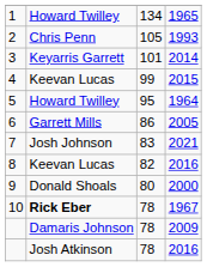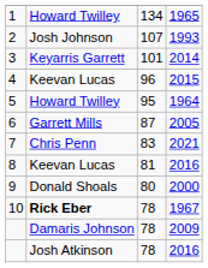2 | column 2: Chris Penn -> Josh Johnson
2 | column 3: 105 -> 107
4 | column 3: 99 -> 96
6 | column 3: 86 -> 87
7 | column 2: Josh Johnson -> Chris Penn
8 | column 3: 82 -> 81
